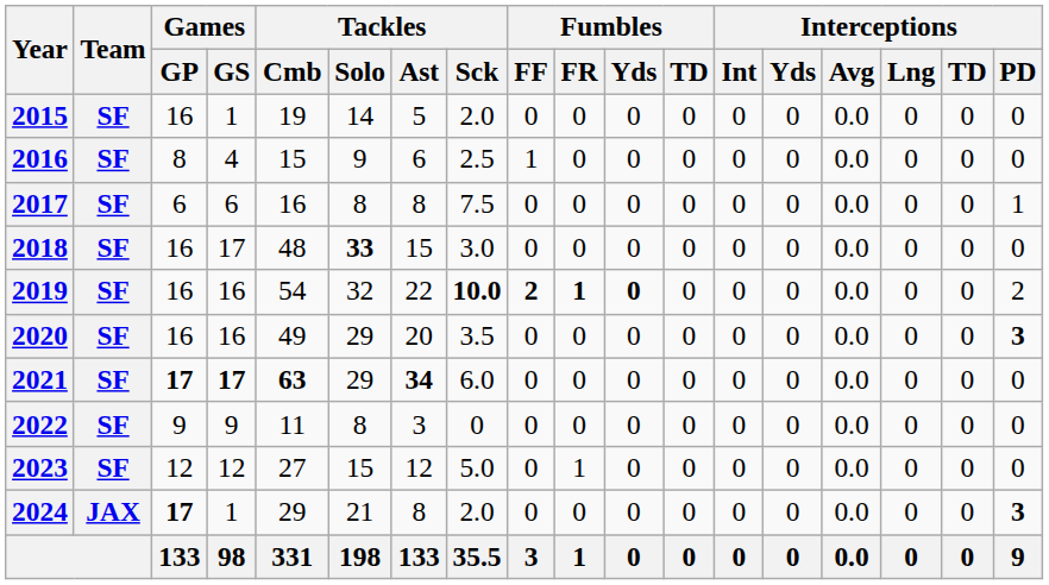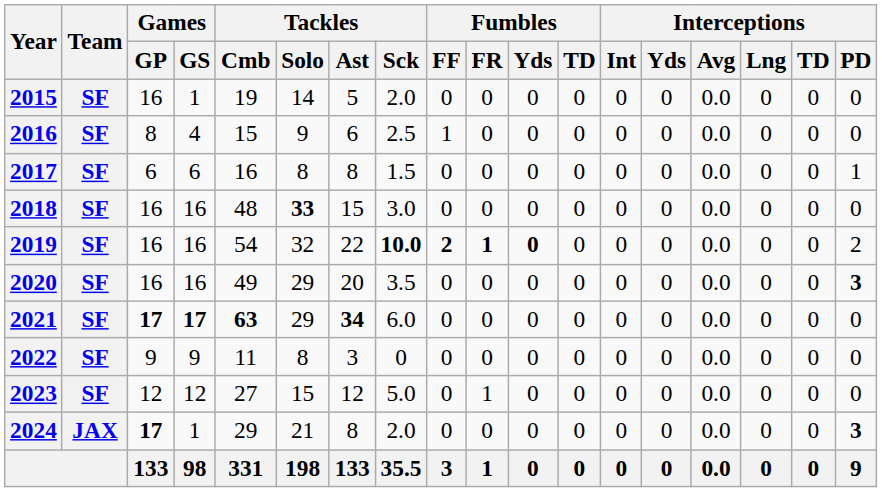2017 | Tackles / Sck: 7.5 -> 1.5
2018 | Games / GS: 17 -> 16
